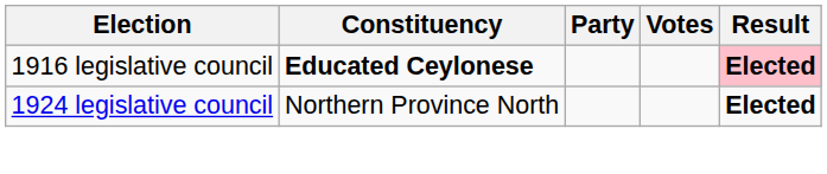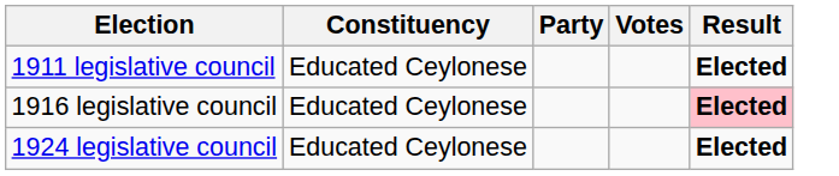+ row: 1911 legislative council | Educated Ceylonese | Elected
1916 legislative council | Constituency: bold -> normal
1924 legislative council | Constituency: Northern Province North -> Educated Ceylonese
